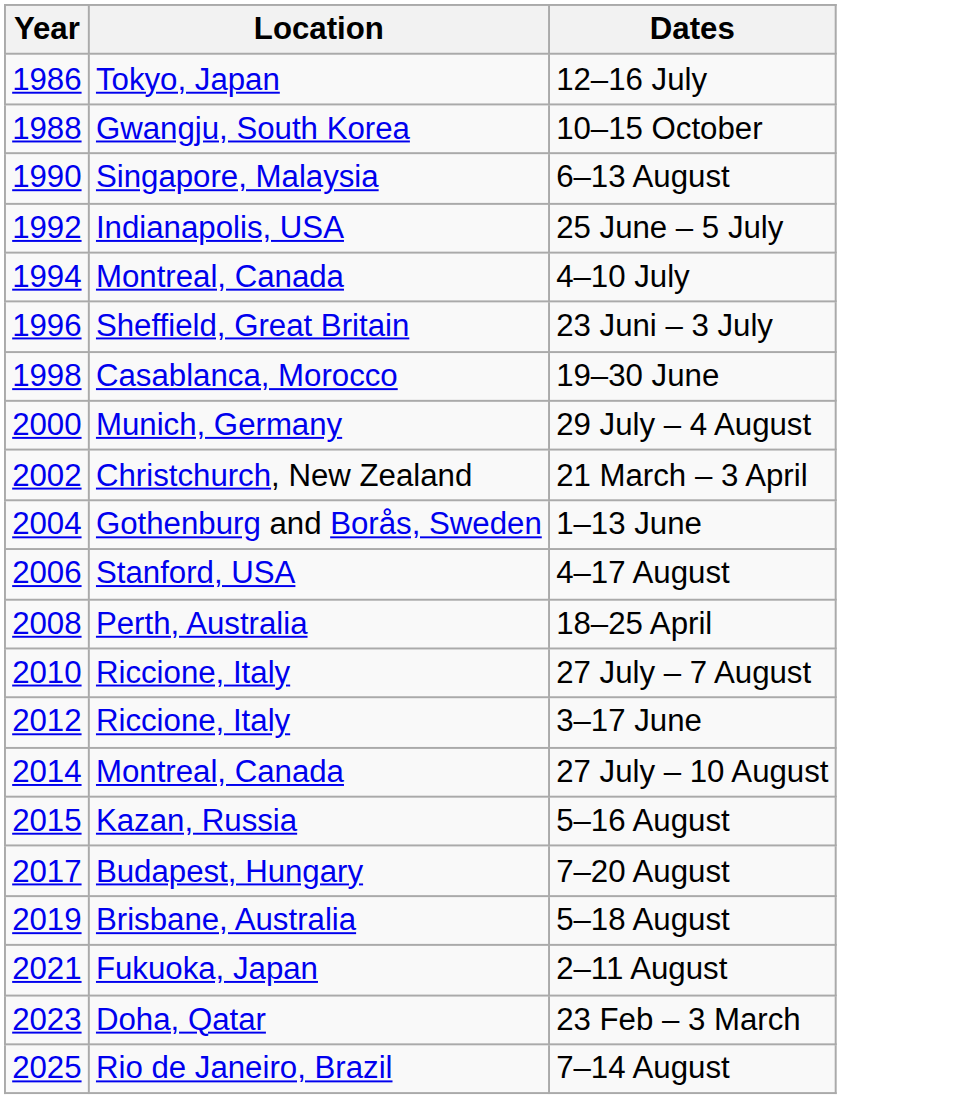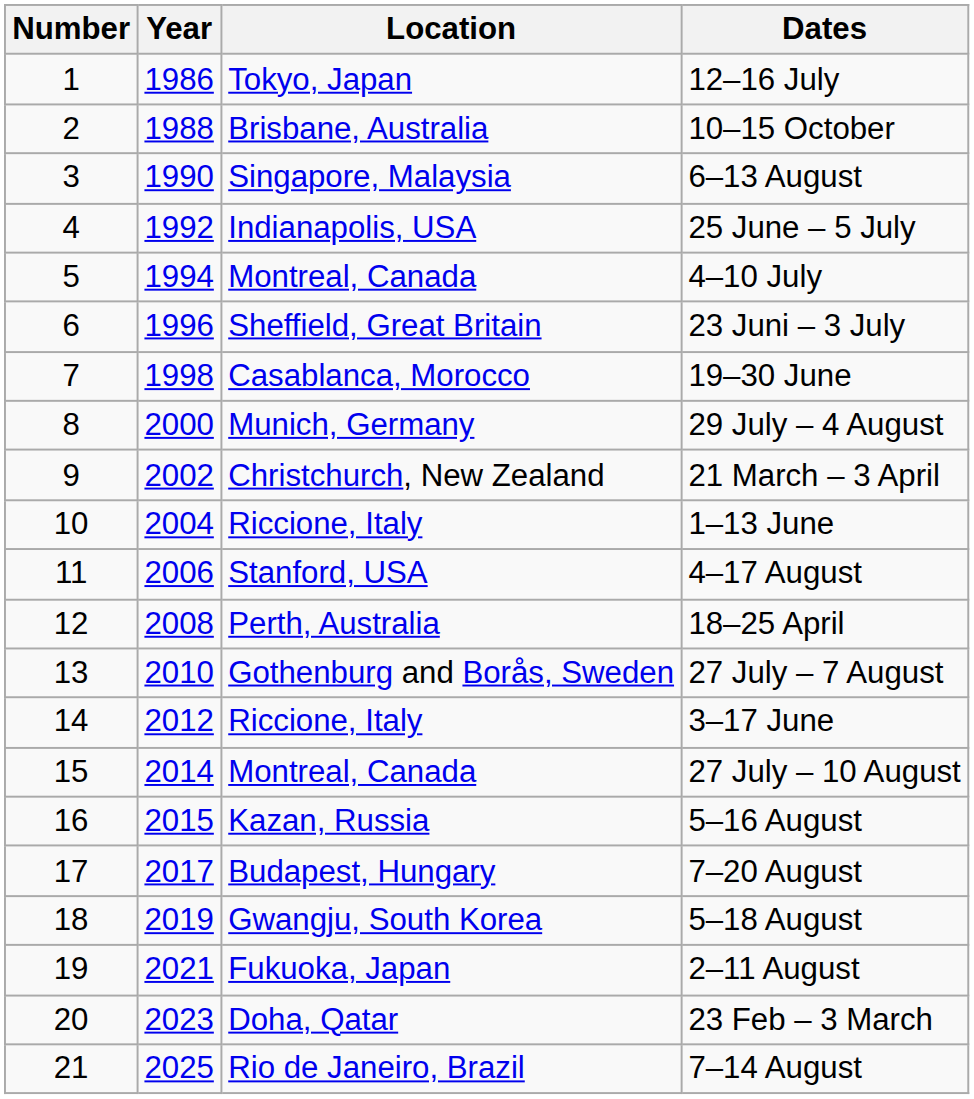+ column: Number | 1 | 2 | 3 | 4 | 5 | 6 | 7 | 8 | 9 | 10 | 11 | 12 | 13 | 14 | 15 | 16 | 17 | 18 | 19 | 20 | 21
10–15 October | Location: Gwangju, South Korea -> Brisbane, Australia
1–13 June | Location: Gothenburg and Borås, Sweden -> Riccione, Italy
27 July – 7 August | Location: Riccione, Italy -> Gothenburg and Borås, Sweden
5–18 August | Location: Brisbane, Australia -> Gwangju, South Korea
